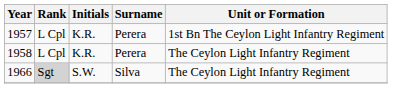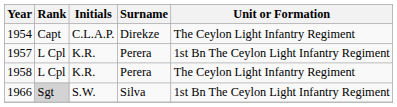+ row: 1954 | Capt | C.L.A.P. | Direkze | The Ceylon Light Infantry Regiment
1966 | Unit or Formation: The Ceylon Light Infantry Regiment -> 1st Bn The Ceylon Light Infantry Regiment
